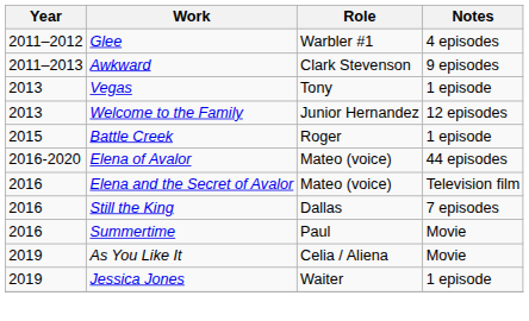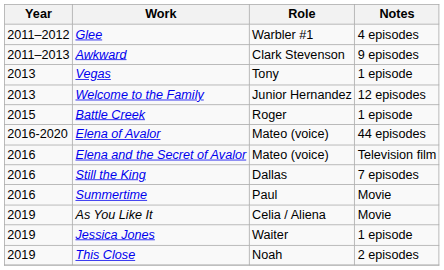+ row: 2019 | This Close | Noah | 2 episodes
